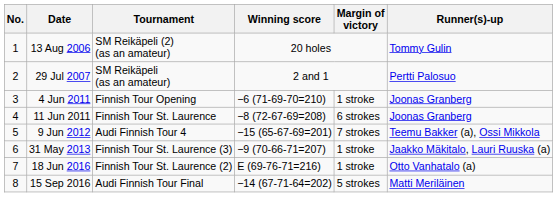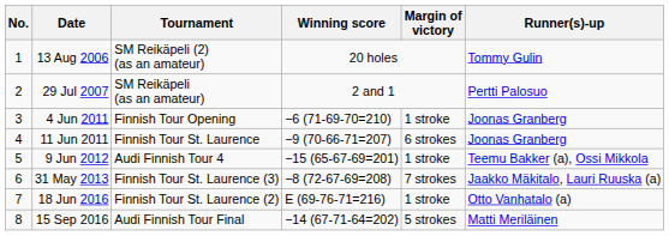11 Jun 2011 | Winning score: −8 (72-67-69=208) -> −9 (70-66-71=207)
9 Jun 2012 | Margin of victory: 7 strokes -> 1 stroke
31 May 2013 | Winning score: −9 (70-66-71=207) -> −8 (72-67-69=208)
31 May 2013 | Margin of victory: 1 stroke -> 7 strokes
